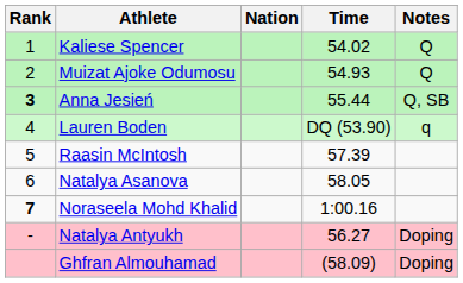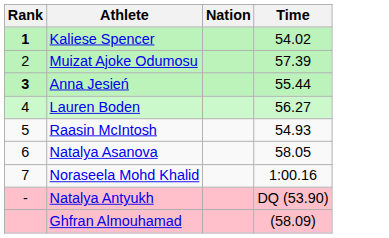- column: Notes | Q | Q | Q, SB | q | Doping | Doping
Kaliese Spencer | Rank: normal -> bold
Muizat Ajoke Odumosu | Time: 54.93 -> 57.39
Lauren Boden | Time: DQ (53.90) -> 56.27
Raasin McIntosh | Time: 57.39 -> 54.93
Noraseela Mohd Khalid | Rank: bold -> normal
Natalya Antyukh | Time: 56.27 -> DQ (53.90)
